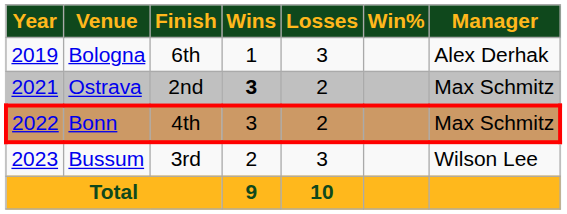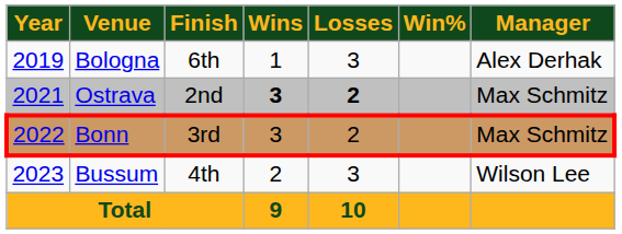Ostrava | Losses: normal -> bold
Bonn | Finish: 4th -> 3rd
Bussum | Finish: 3rd -> 4th
